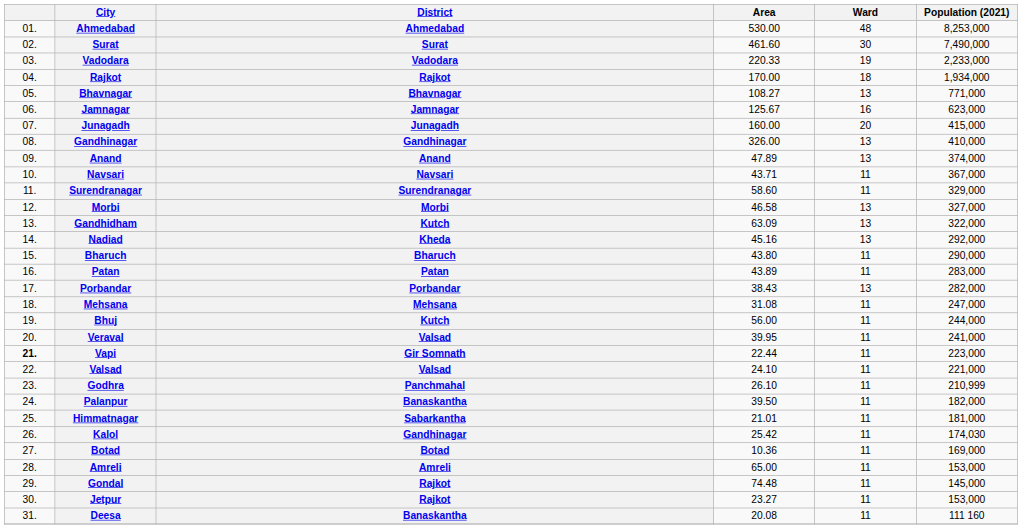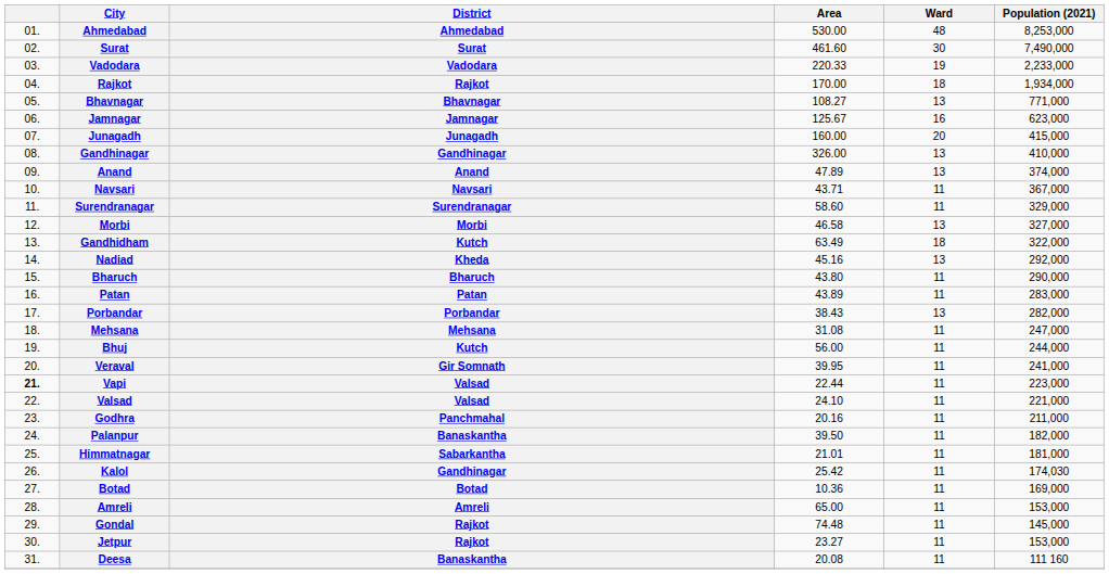Gandhidham | Area: 63.09 -> 63.49
Gandhidham | Ward: 13 -> 18
Veraval | District: Valsad -> Gir Somnath
Vapi | District: Gir Somnath -> Valsad
Godhra | Area: 26.10 -> 20.16
Godhra | Population (2021): 210,999 -> 211,000
